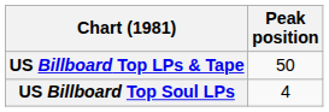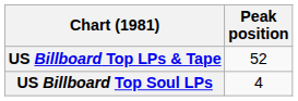US Billboard Top LPs & Tape | Peak position: 50 -> 52
